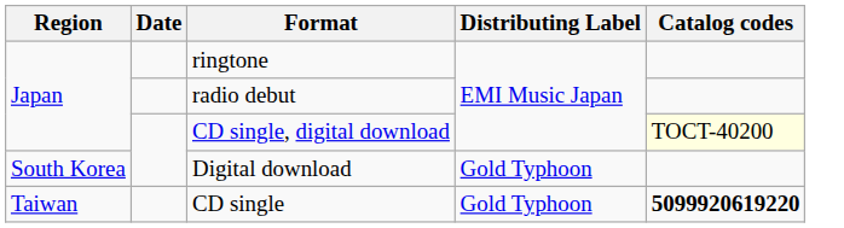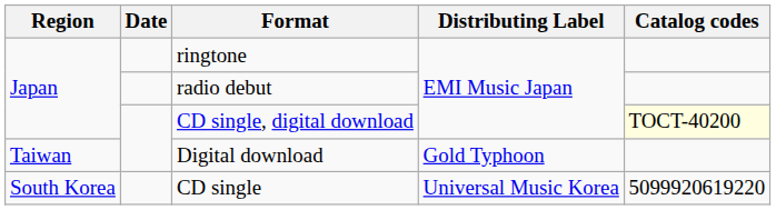Digital download | Region: South Korea -> Taiwan
CD single | Region: Taiwan -> South Korea
CD single | Distributing Label: Gold Typhoon -> Universal Music Korea
CD single | Catalog codes: bold -> normal
